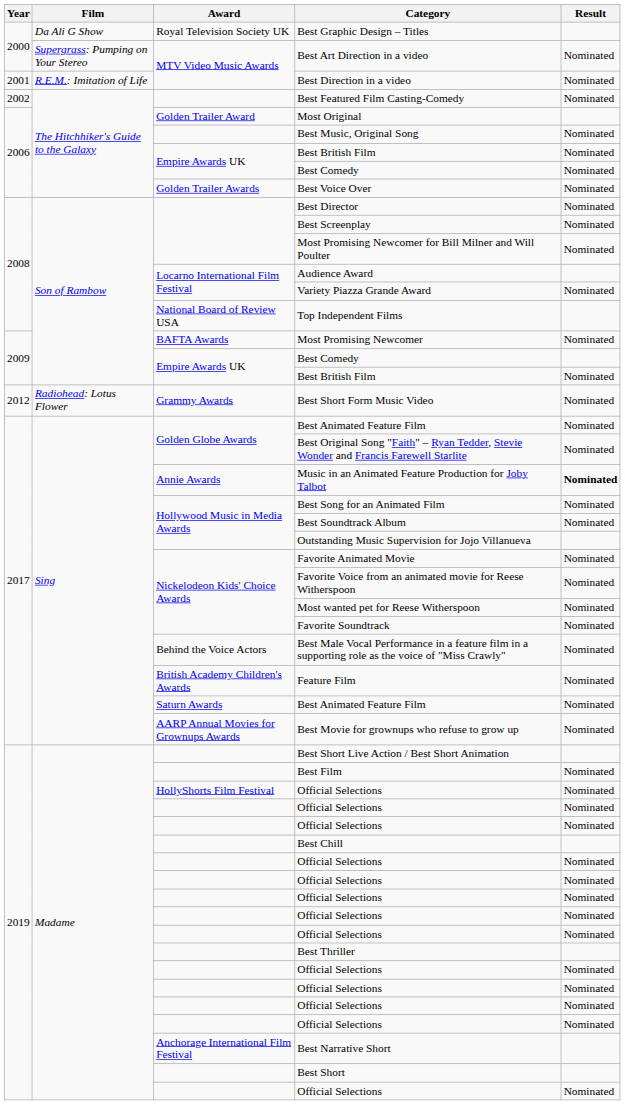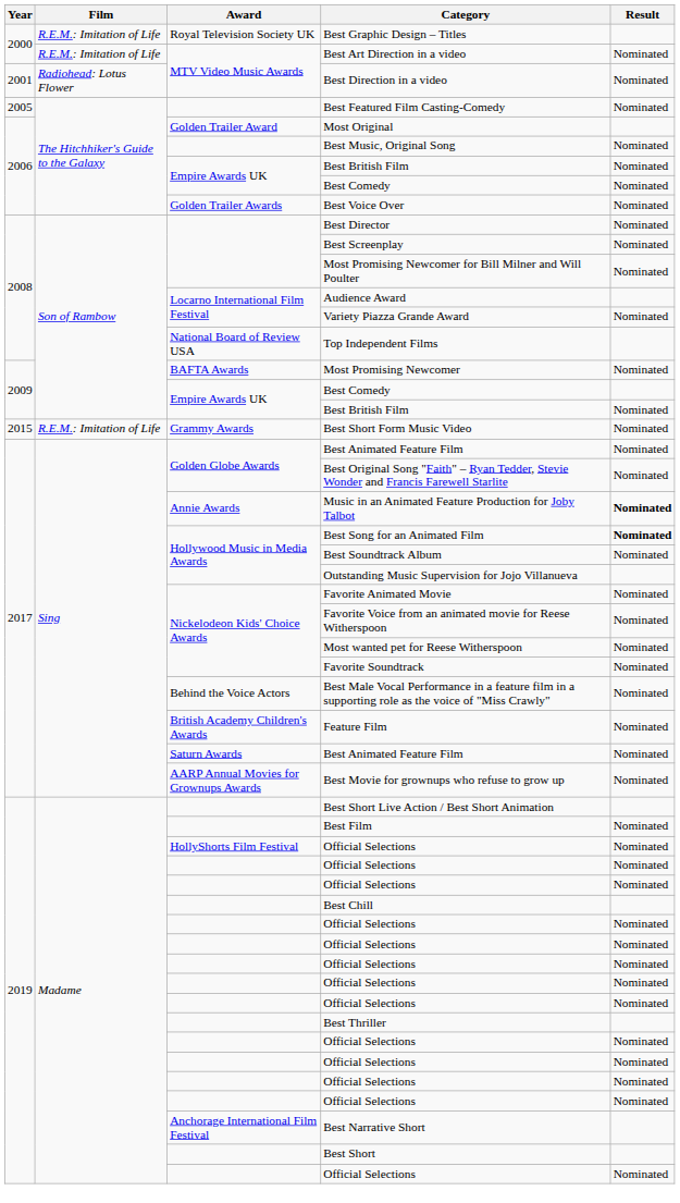Best Graphic Design – Titles | Film: Da Ali G Show -> R.E.M.: Imitation of Life
Best Art Direction in a video | Film: Supergrass: Pumping on Your Stereo -> R.E.M.: Imitation of Life
Best Direction in a video | Film: R.E.M.: Imitation of Life -> Radiohead: Lotus Flower
Best Featured Film Casting-Comedy | Year: 2002 -> 2005
Best Short Form Music Video | Year: 2012 -> 2015
Best Short Form Music Video | Film: Radiohead: Lotus Flower -> R.E.M.: Imitation of Life
Best Song for an Animated Film | Result: normal -> bold
